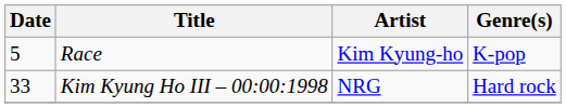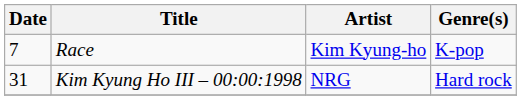Race | Date: 5 -> 7
Kim Kyung Ho III – 00:00:1998 | Date: 33 -> 31
